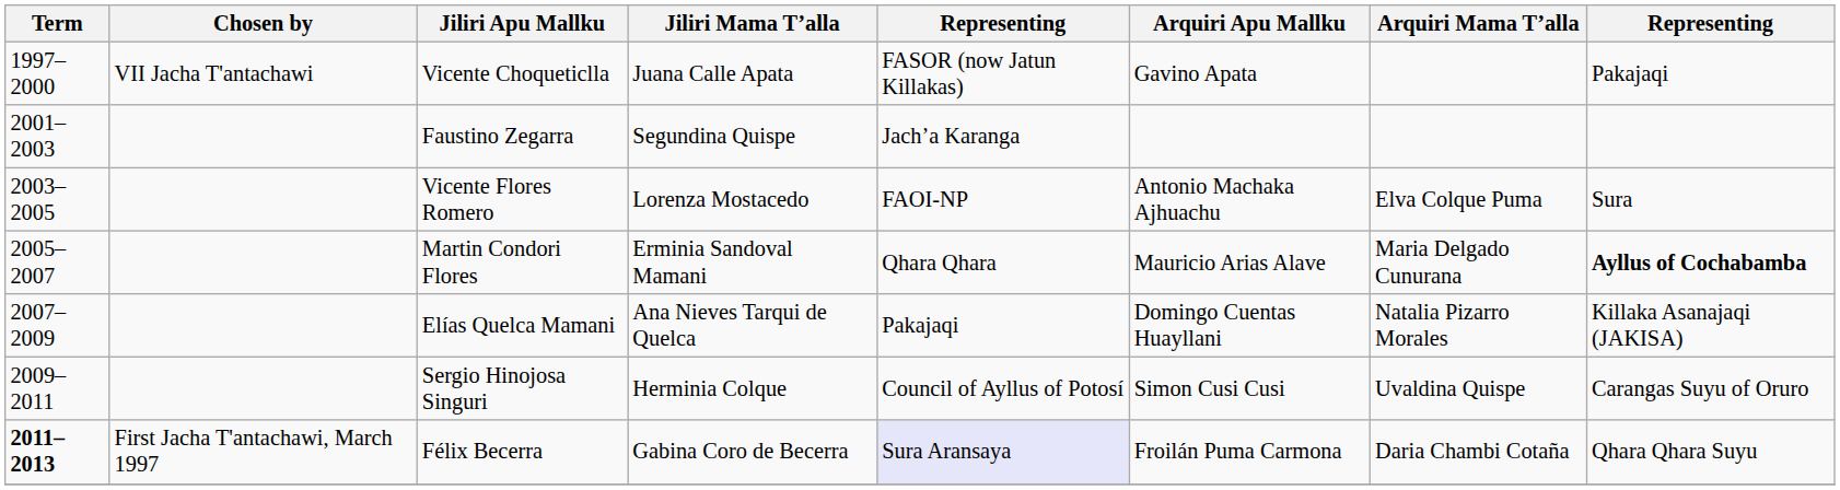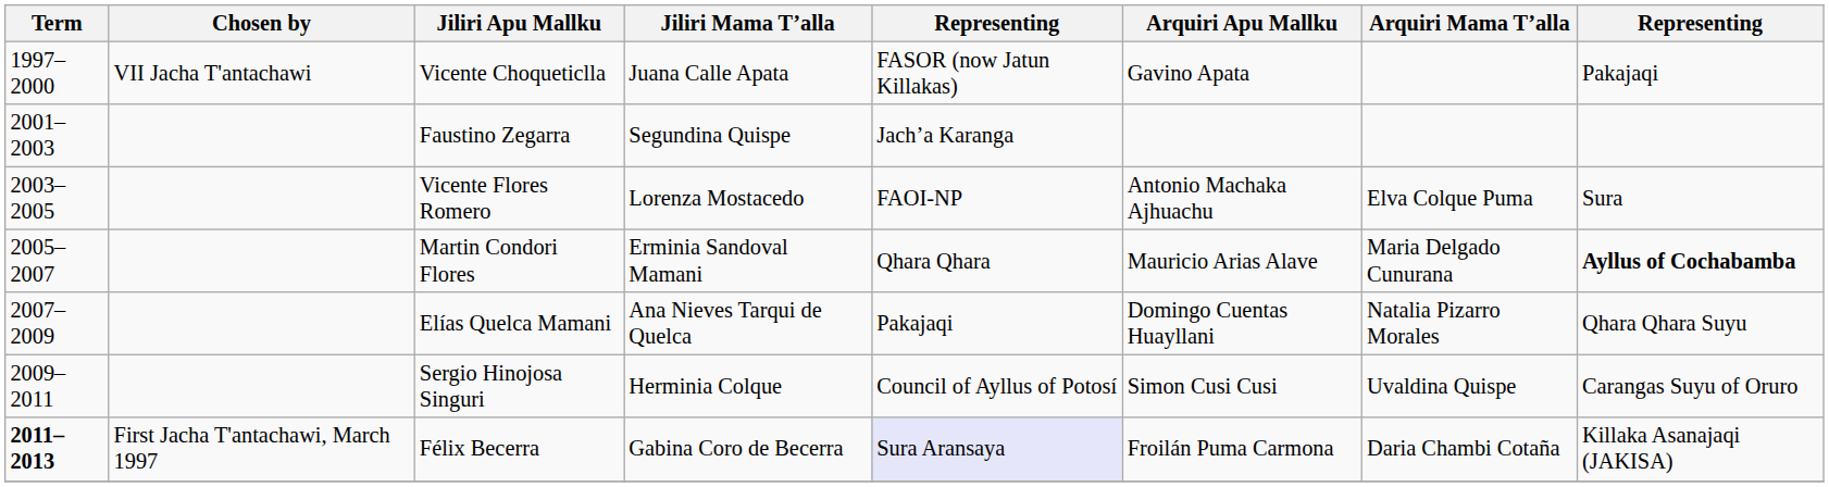Elías Quelca Mamani | column 8: Killaka Asanajaqi (JAKISA) -> Qhara Qhara Suyu
Félix Becerra | column 8: Qhara Qhara Suyu -> Killaka Asanajaqi (JAKISA)
